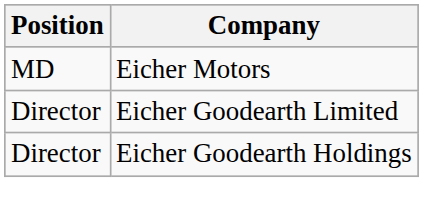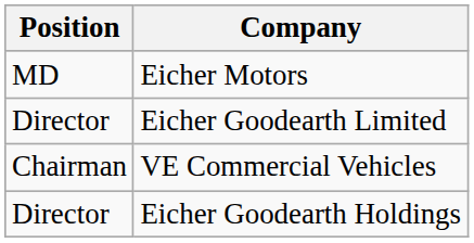+ row: Chairman | VE Commercial Vehicles
